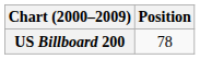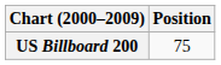US Billboard 200 | Position: 78 -> 75
